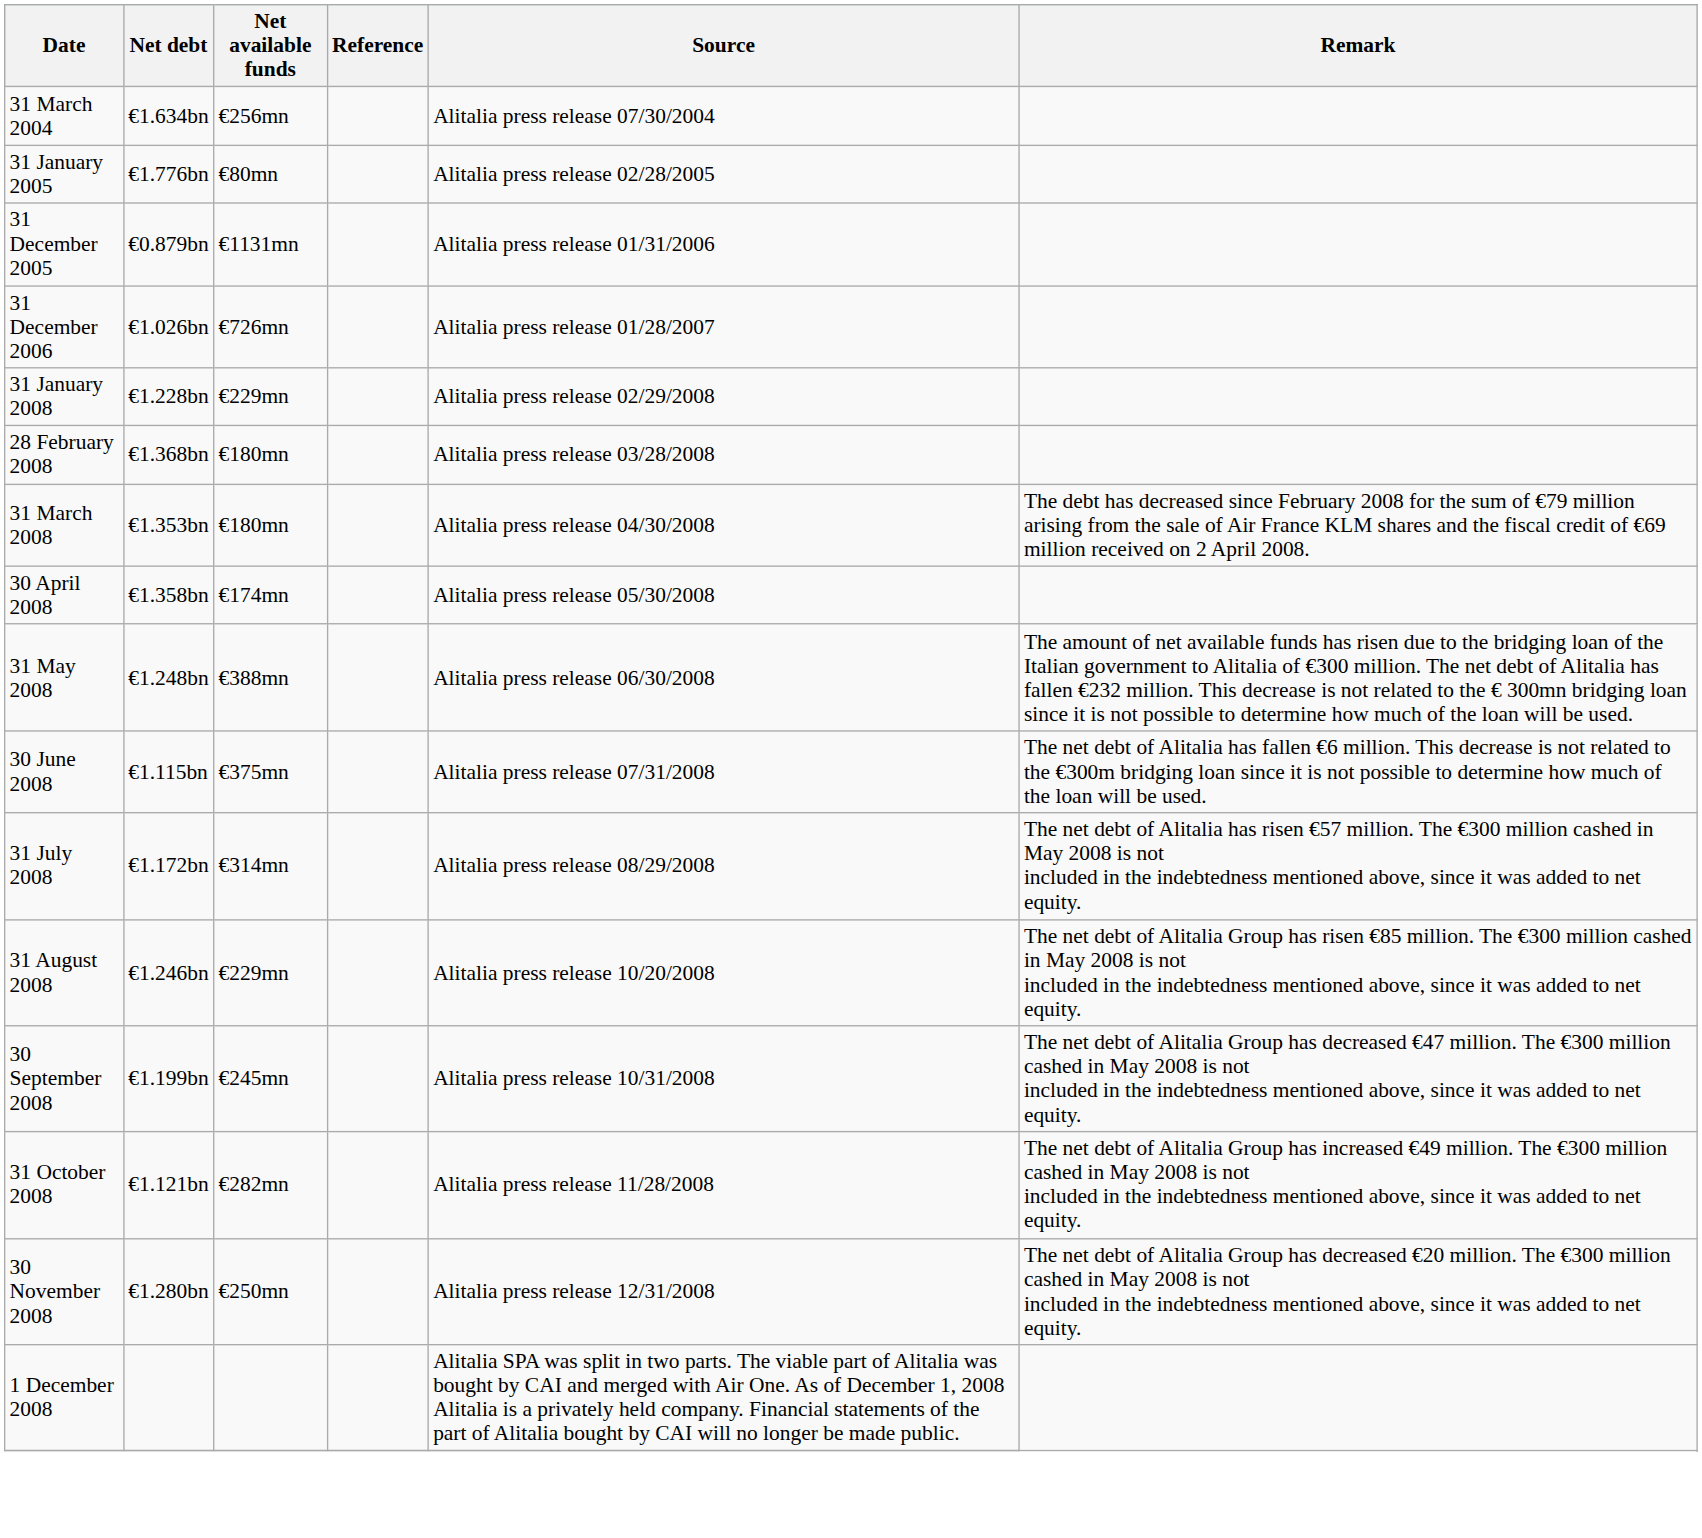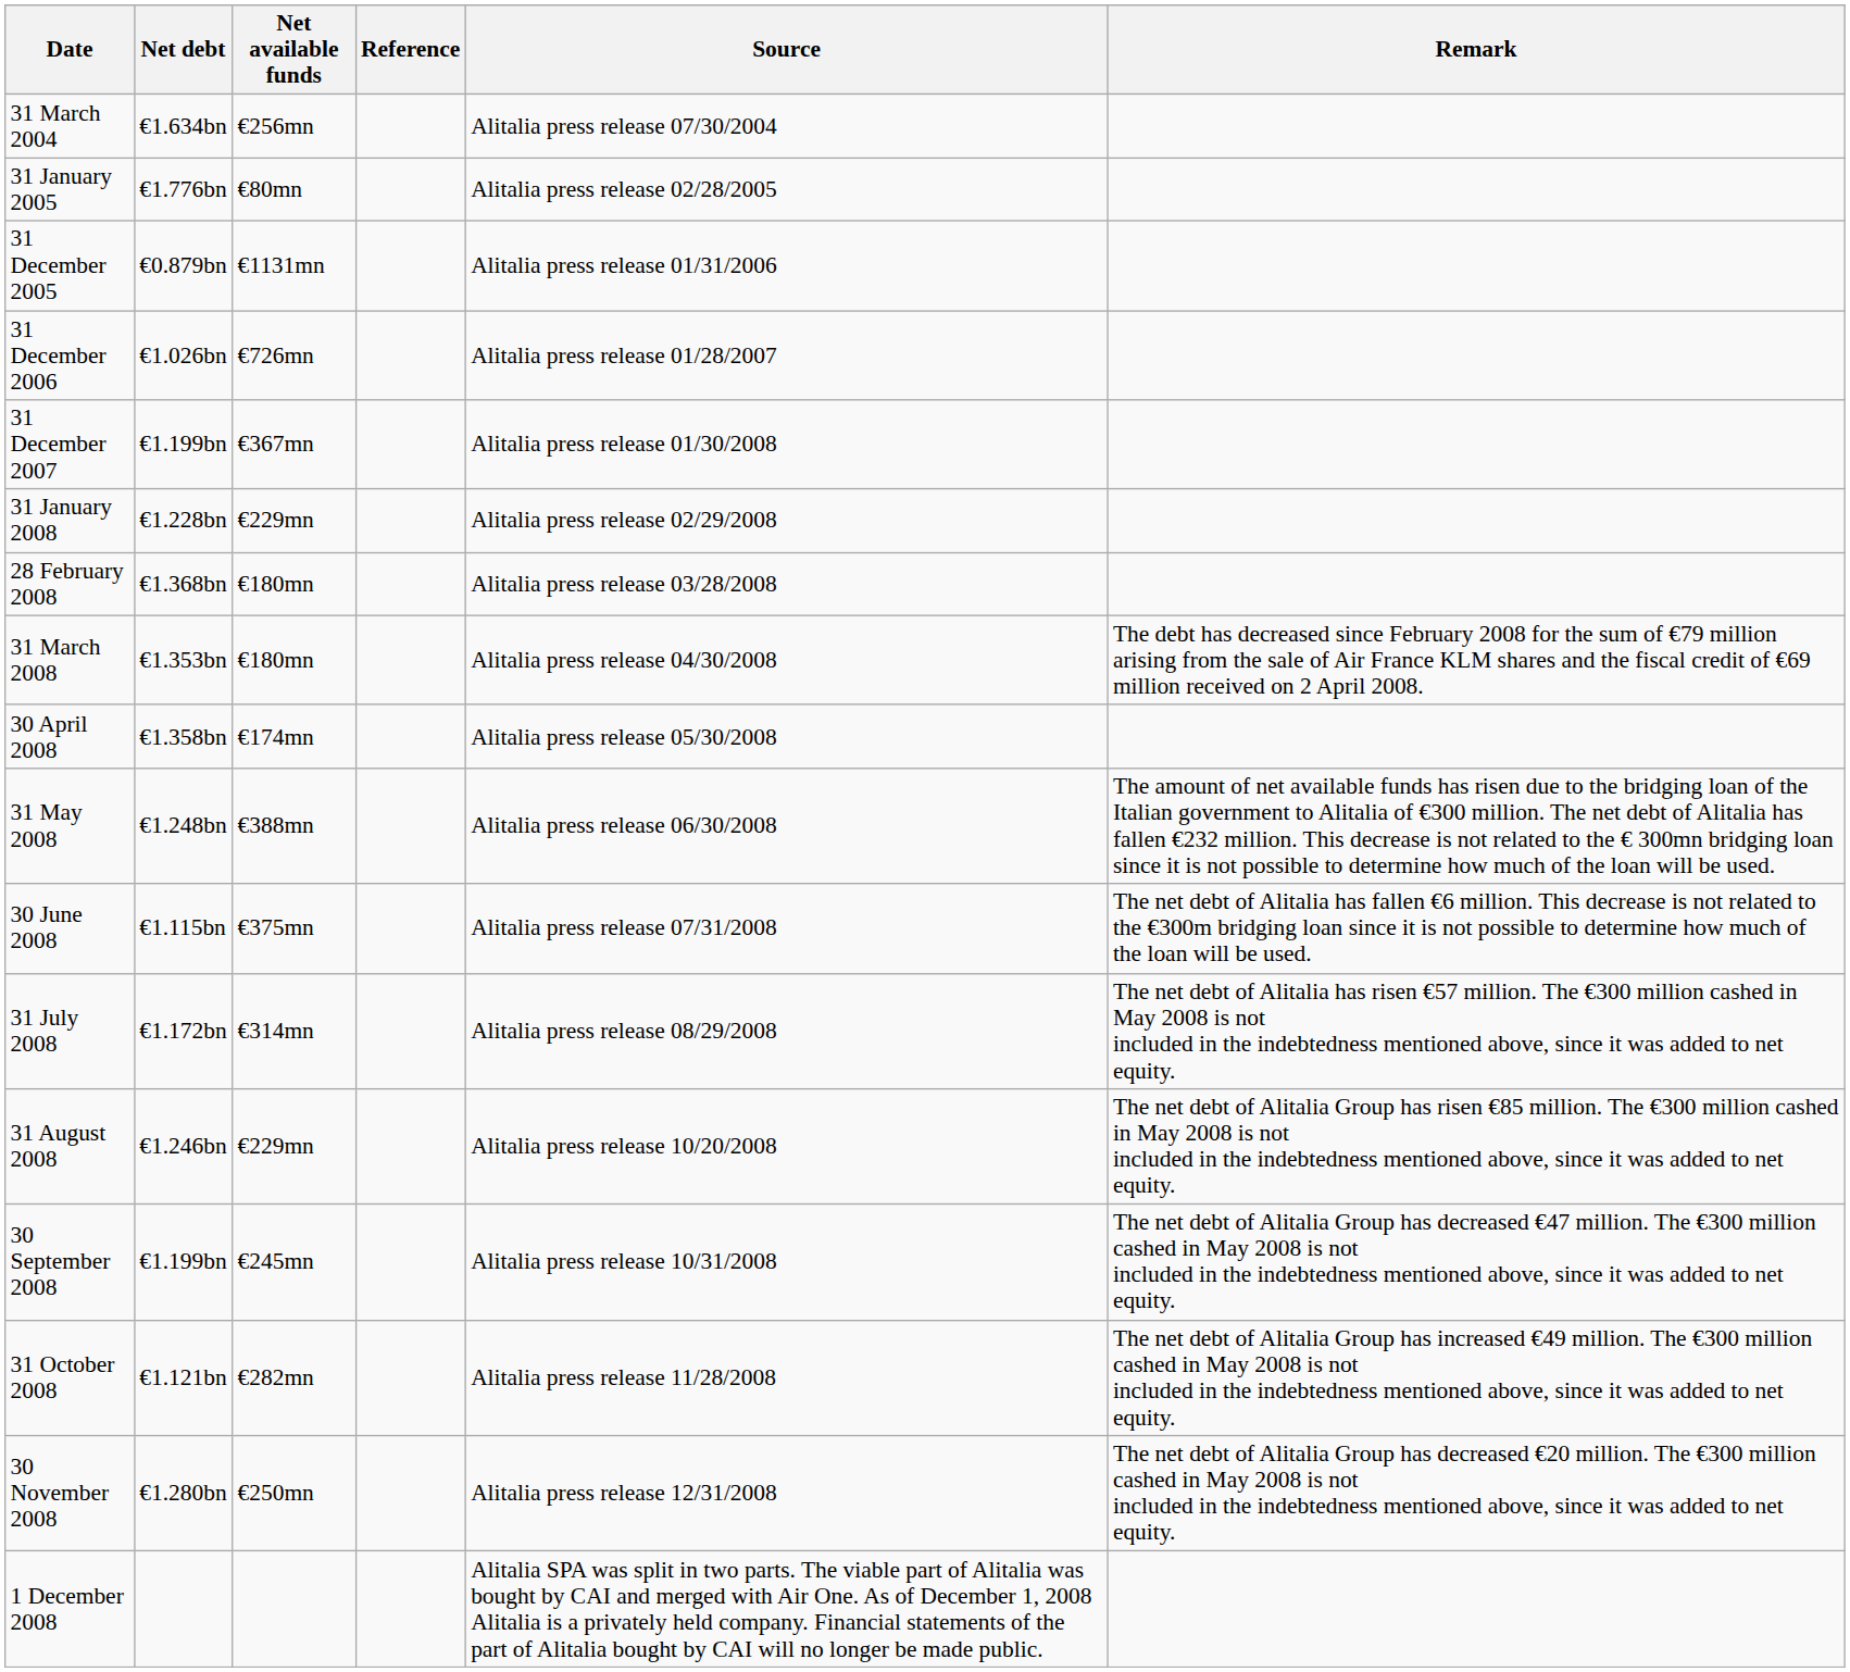+ row: 31 December 2007 | €1.199bn | €367mn | Alitalia press release 01/30/2008
